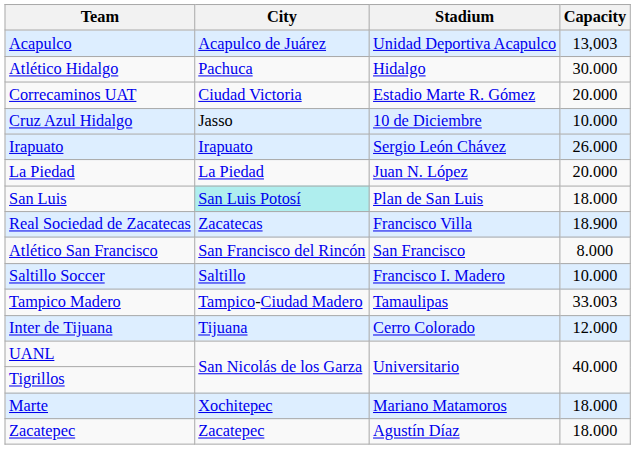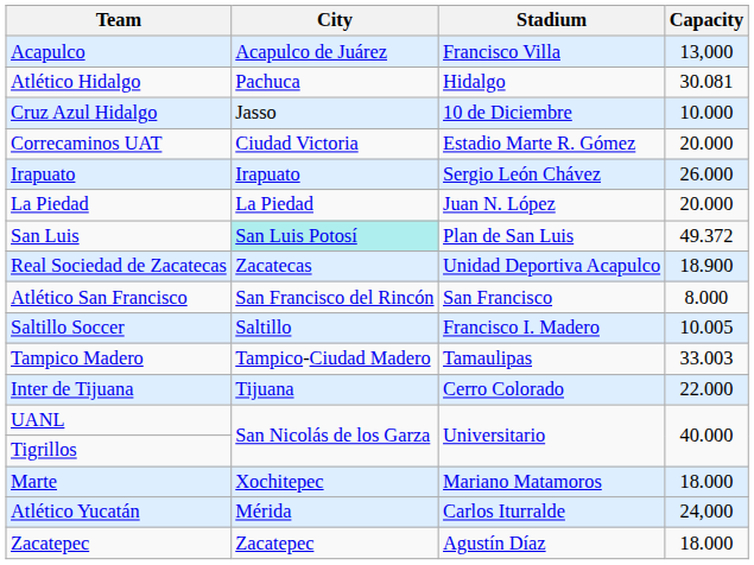Acapulco | Stadium: Unidad Deportiva Acapulco -> Francisco Villa
Acapulco | Capacity: 13,003 -> 13,000
Atlético Hidalgo | Capacity: 30.000 -> 30.081
rows swapped: Cruz Azul Hidalgo <-> Correcaminos UAT
San Luis | Capacity: 18.000 -> 49.372
Real Sociedad de Zacatecas | Stadium: Francisco Villa -> Unidad Deportiva Acapulco
Saltillo Soccer | Capacity: 10.000 -> 10.005
Inter de Tijuana | Capacity: 12.000 -> 22.000
+ row: Atlético Yucatán | Mérida | Carlos Iturralde | 24,000
